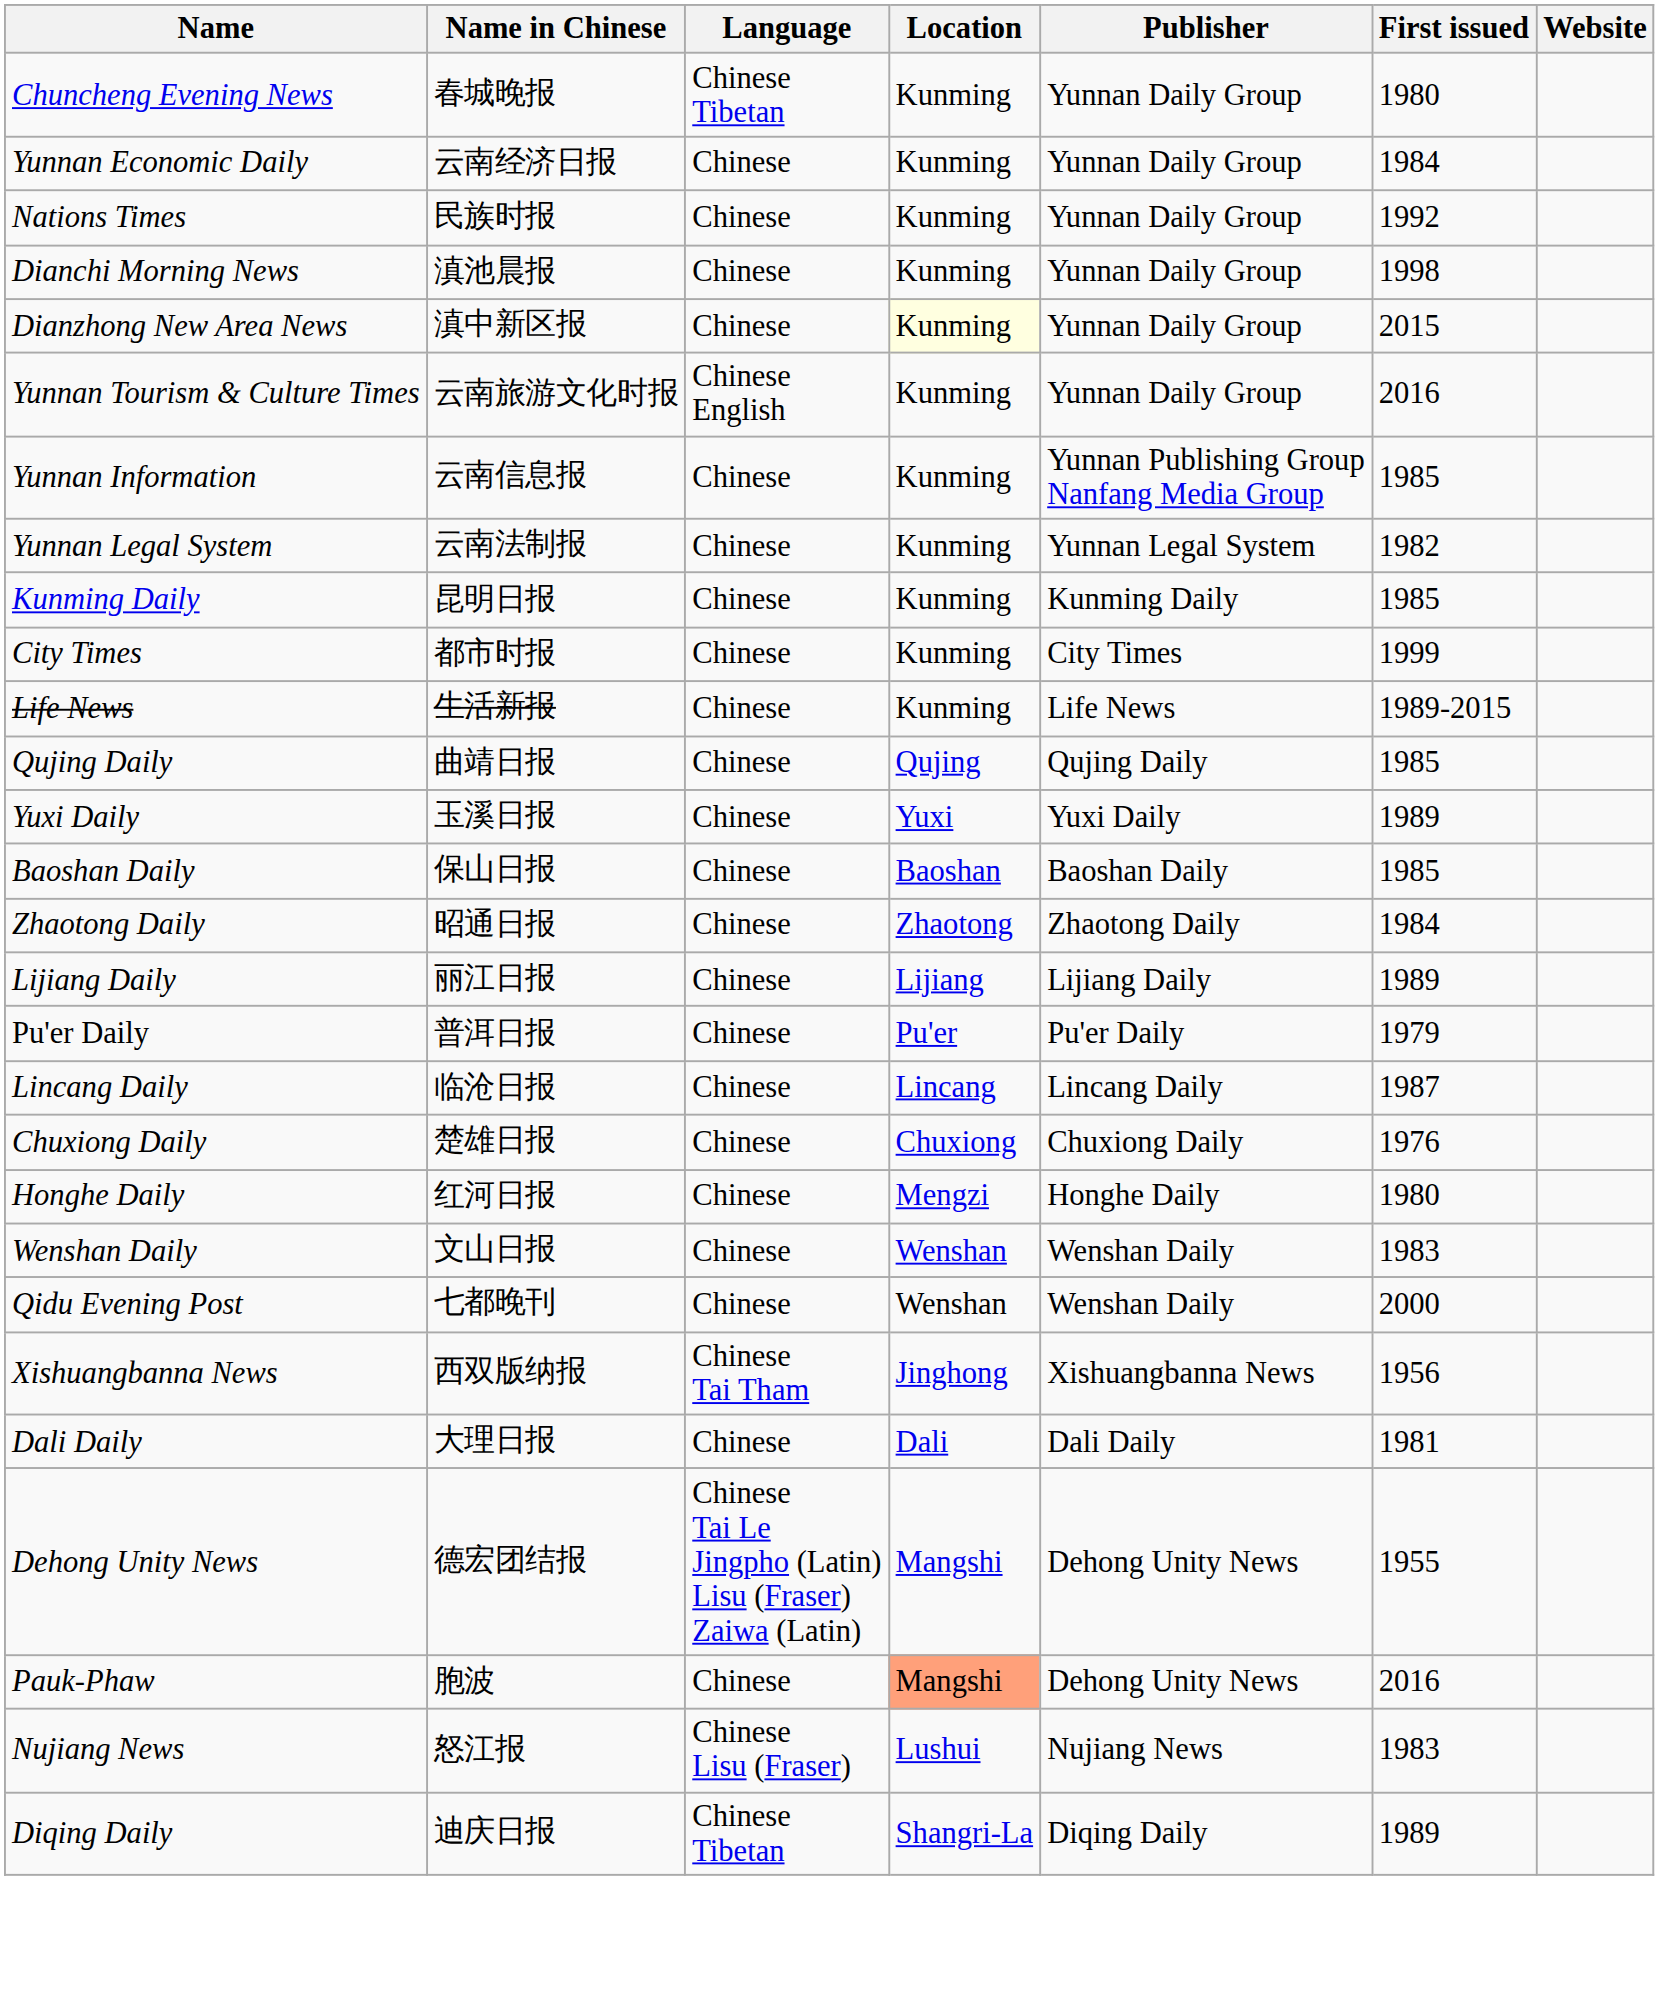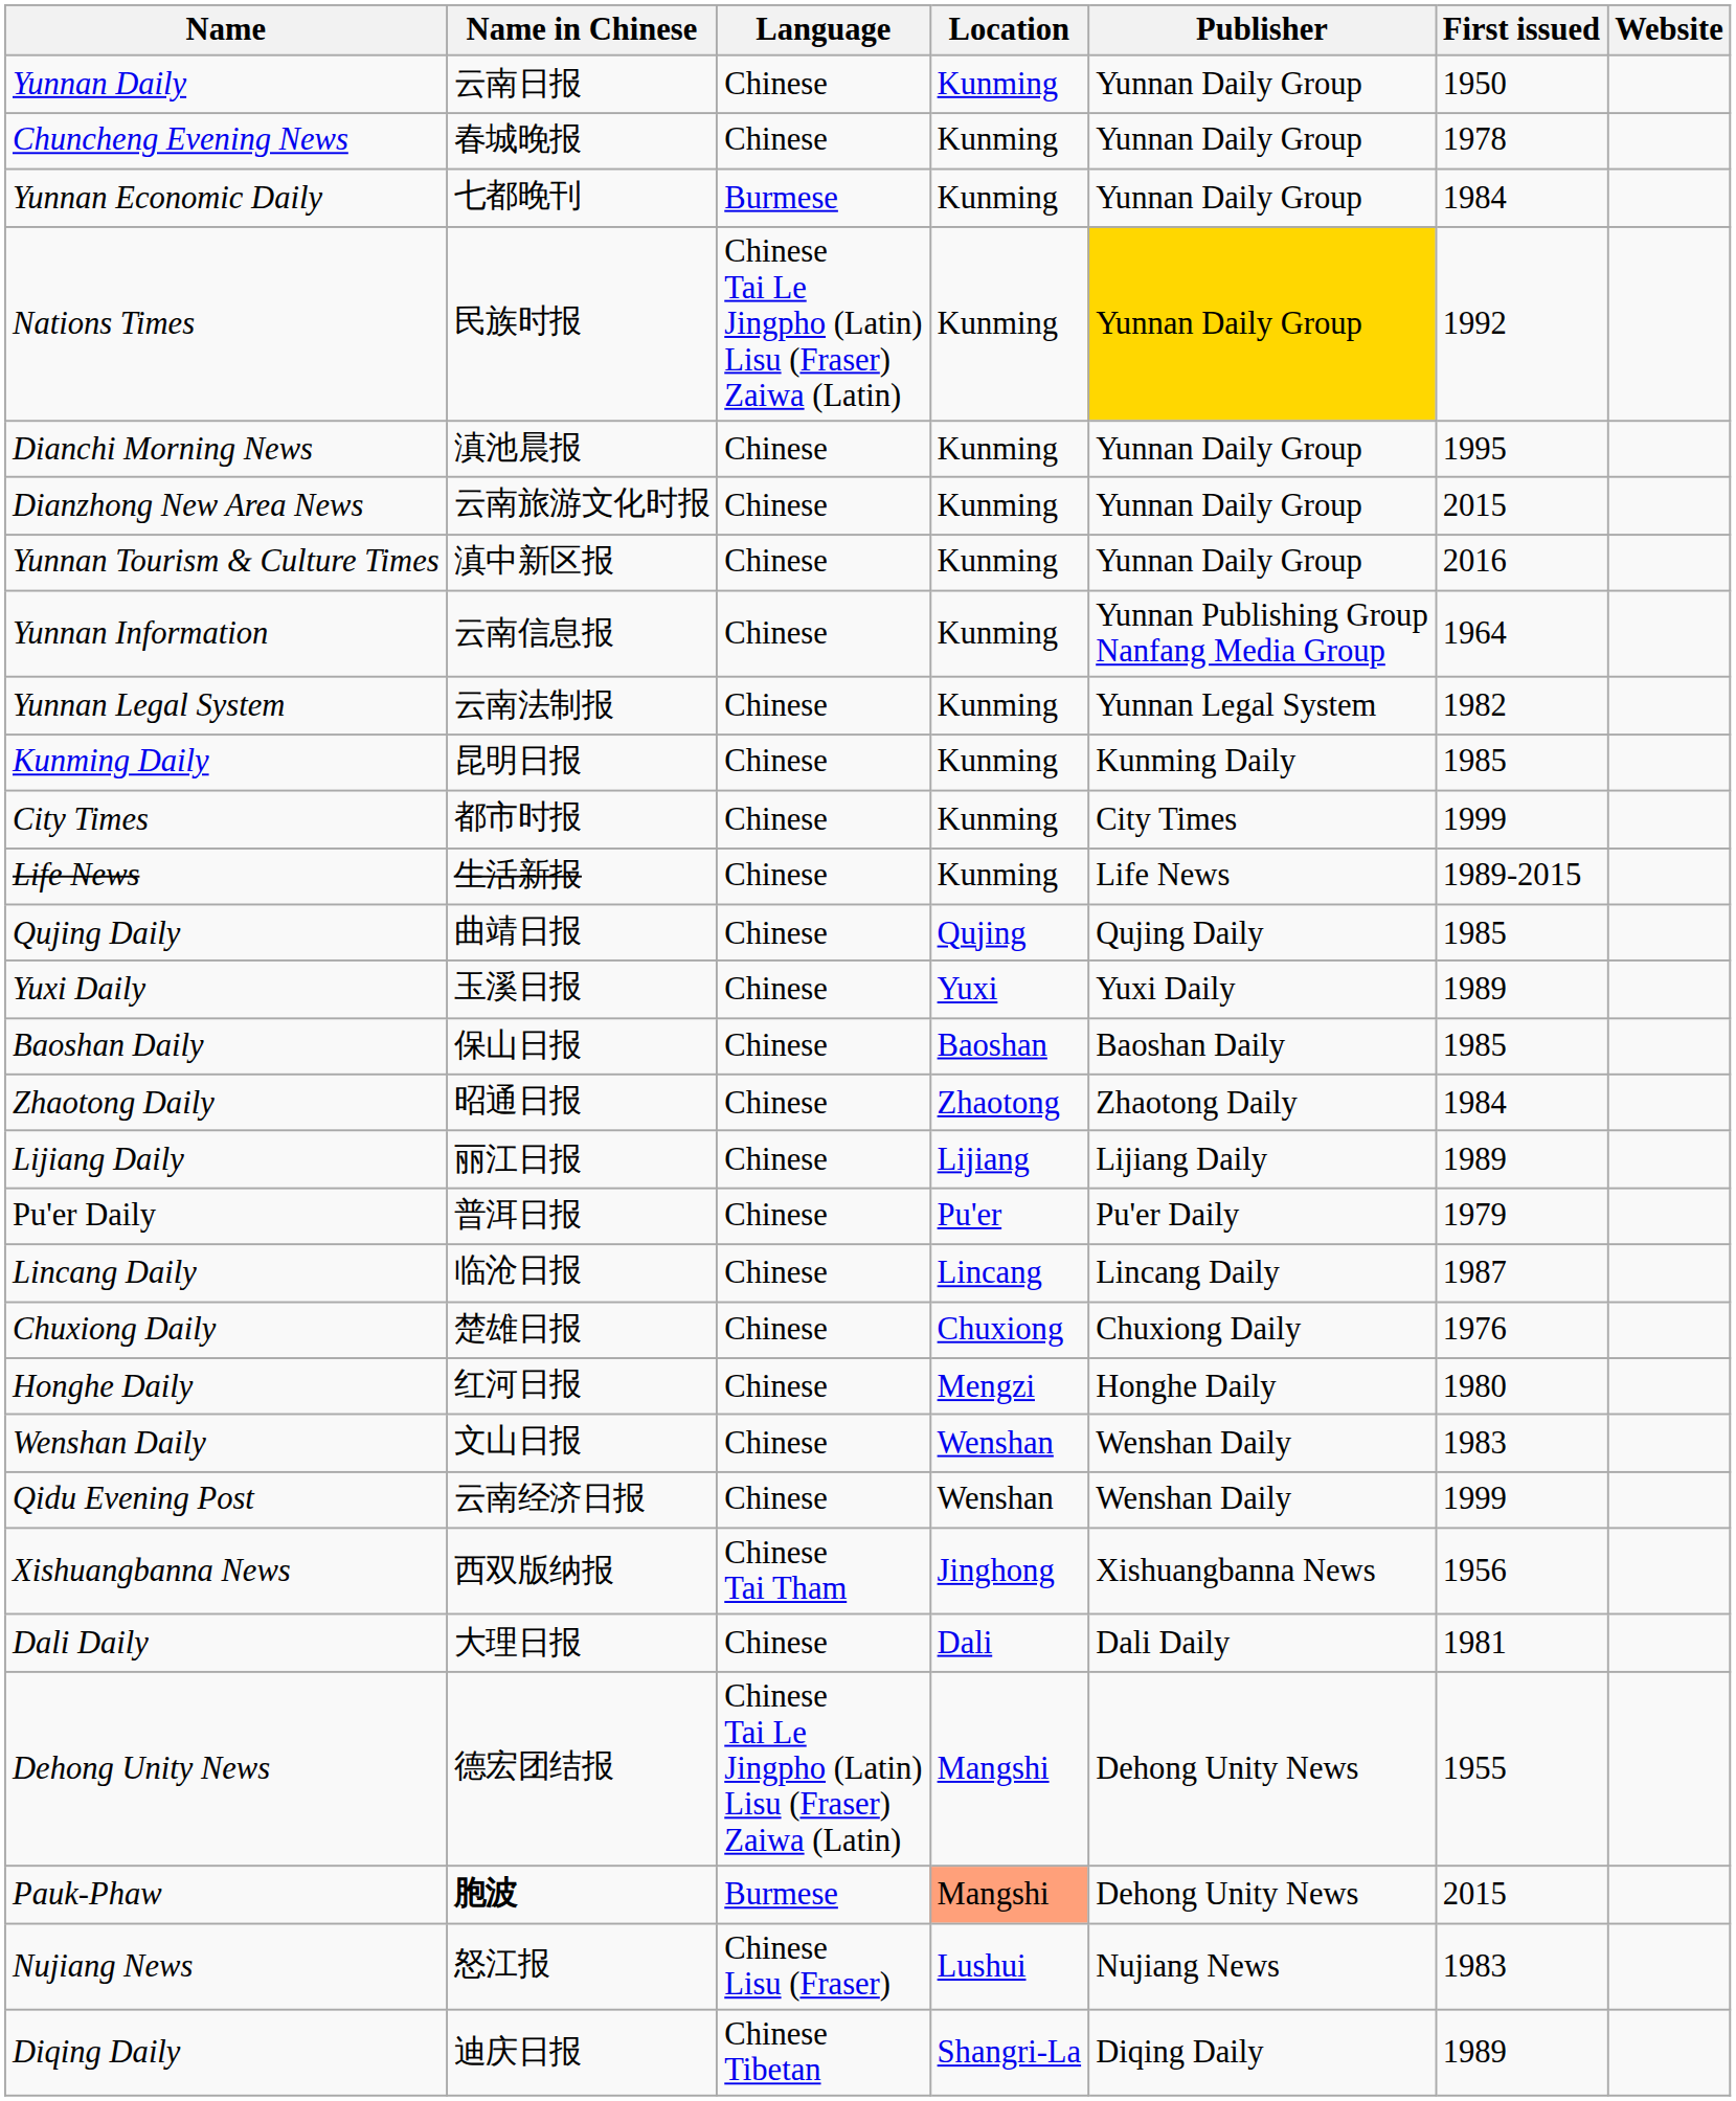+ row: Yunnan Daily | 云南日报 | Chinese | Kunming | Yunnan Daily Group | 1950
Chuncheng Evening News | Language: Chinese Tibetan -> Chinese
Chuncheng Evening News | First issued: 1980 -> 1978
Yunnan Economic Daily | Name in Chinese: 云南经济日报 -> 七都晚刊
Yunnan Economic Daily | Language: Chinese -> Burmese
Nations Times | Language: Chinese -> Chinese Tai Le Jingpho (Latin) Lisu (Fraser) Zaiwa (Latin)
Nations Times | Publisher: no background -> gold background
Dianchi Morning News | First issued: 1998 -> 1995
Dianzhong New Area News | Name in Chinese: 滇中新区报 -> 云南旅游文化时报
Dianzhong New Area News | Location: lightyellow background -> no background
Yunnan Tourism & Culture Times | Name in Chinese: 云南旅游文化时报 -> 滇中新区报
Yunnan Tourism & Culture Times | Language: Chinese English -> Chinese
Yunnan Information | First issued: 1985 -> 1964
Qidu Evening Post | Name in Chinese: 七都晚刊 -> 云南经济日报
Qidu Evening Post | First issued: 2000 -> 1999
Pauk-Phaw | Name in Chinese: normal -> bold
Pauk-Phaw | Language: Chinese -> Burmese
Pauk-Phaw | First issued: 2016 -> 2015
